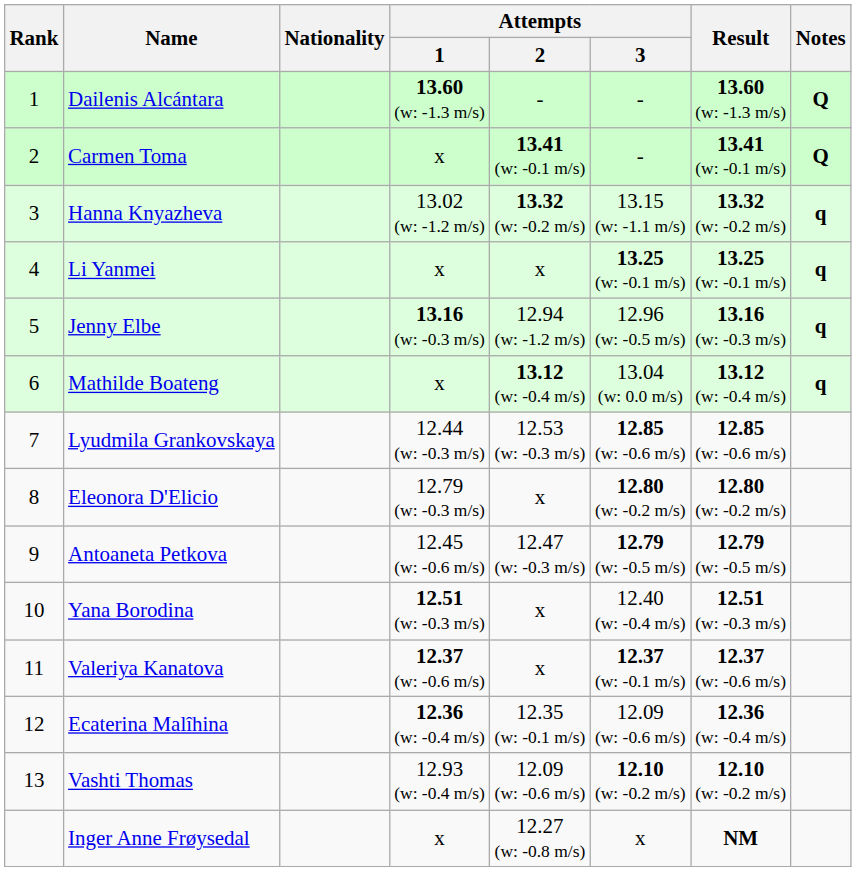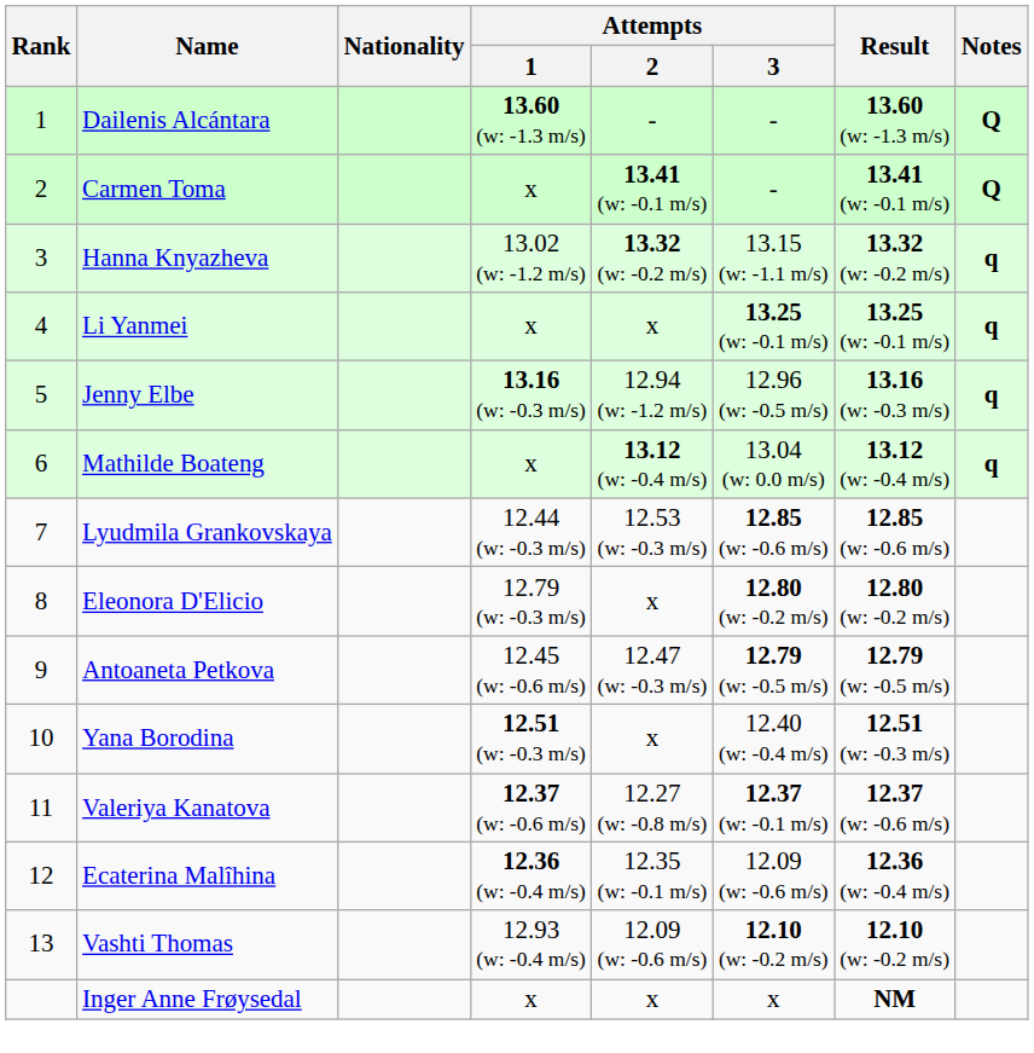Valeriya Kanatova | Attempts / 2: x -> 12.27 (w: -0.8 m/s)
Inger Anne Frøysedal | Attempts / 2: 12.27 (w: -0.8 m/s) -> x
